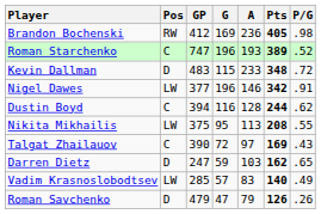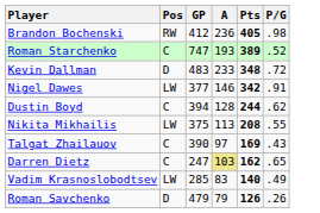- column: G | 169 | 196 | 115 | 196 | 116 | 95 | 72 | 59 | 57 | 47
Darren Dietz | Pos: D -> C
Darren Dietz | A: no background -> khaki background
